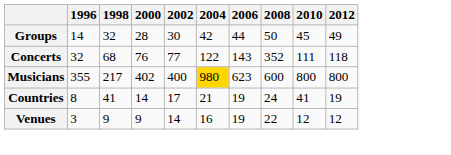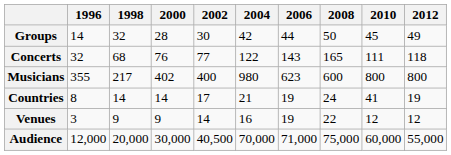Concerts | 2008: 352 -> 165
Musicians | 2004: gold background -> no background
Countries | 1998: 41 -> 14
+ row: Audience | 12,000 | 20,000 | 30,000 | 40,500 | 70,000 | 71,000 | 75,000 | 60,000 | 55,000
